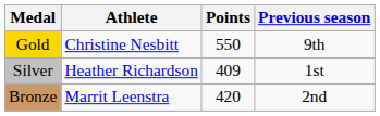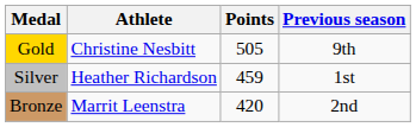Gold | Points: 550 -> 505
Silver | Points: 409 -> 459
